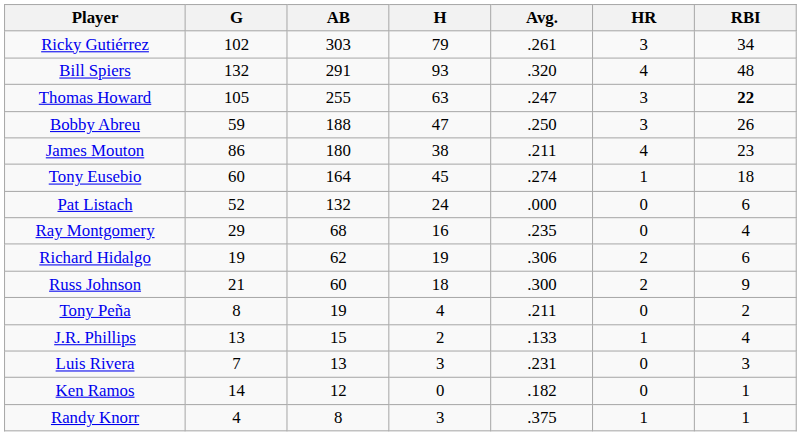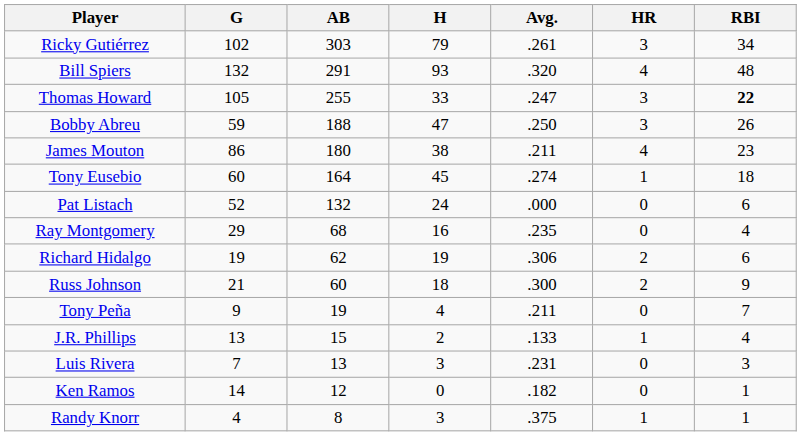Thomas Howard | H: 63 -> 33
Tony Peña | G: 8 -> 9
Tony Peña | RBI: 2 -> 7
